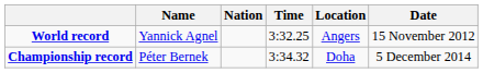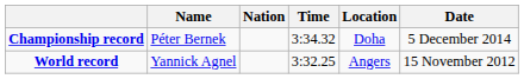rows swapped: World record <-> Championship record
